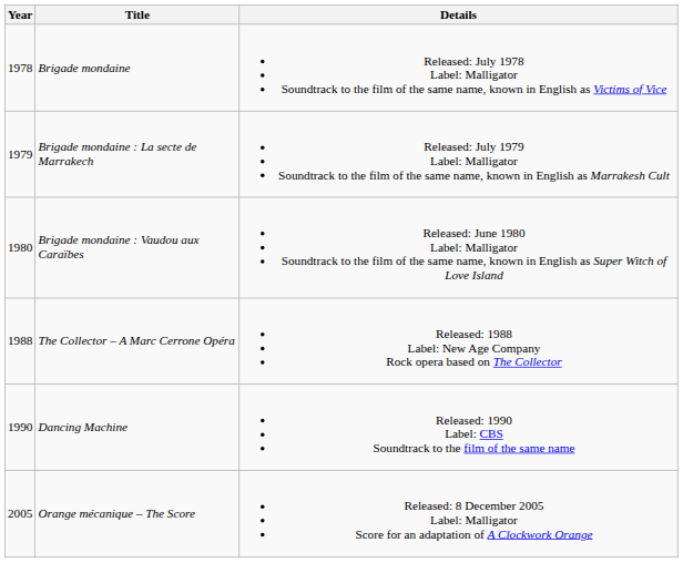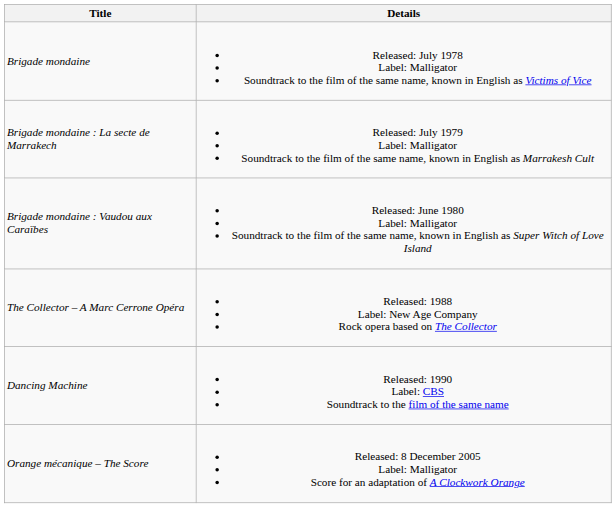- column: Year | 1978 | 1979 | 1980 | 1988 | 1990 | 2005
